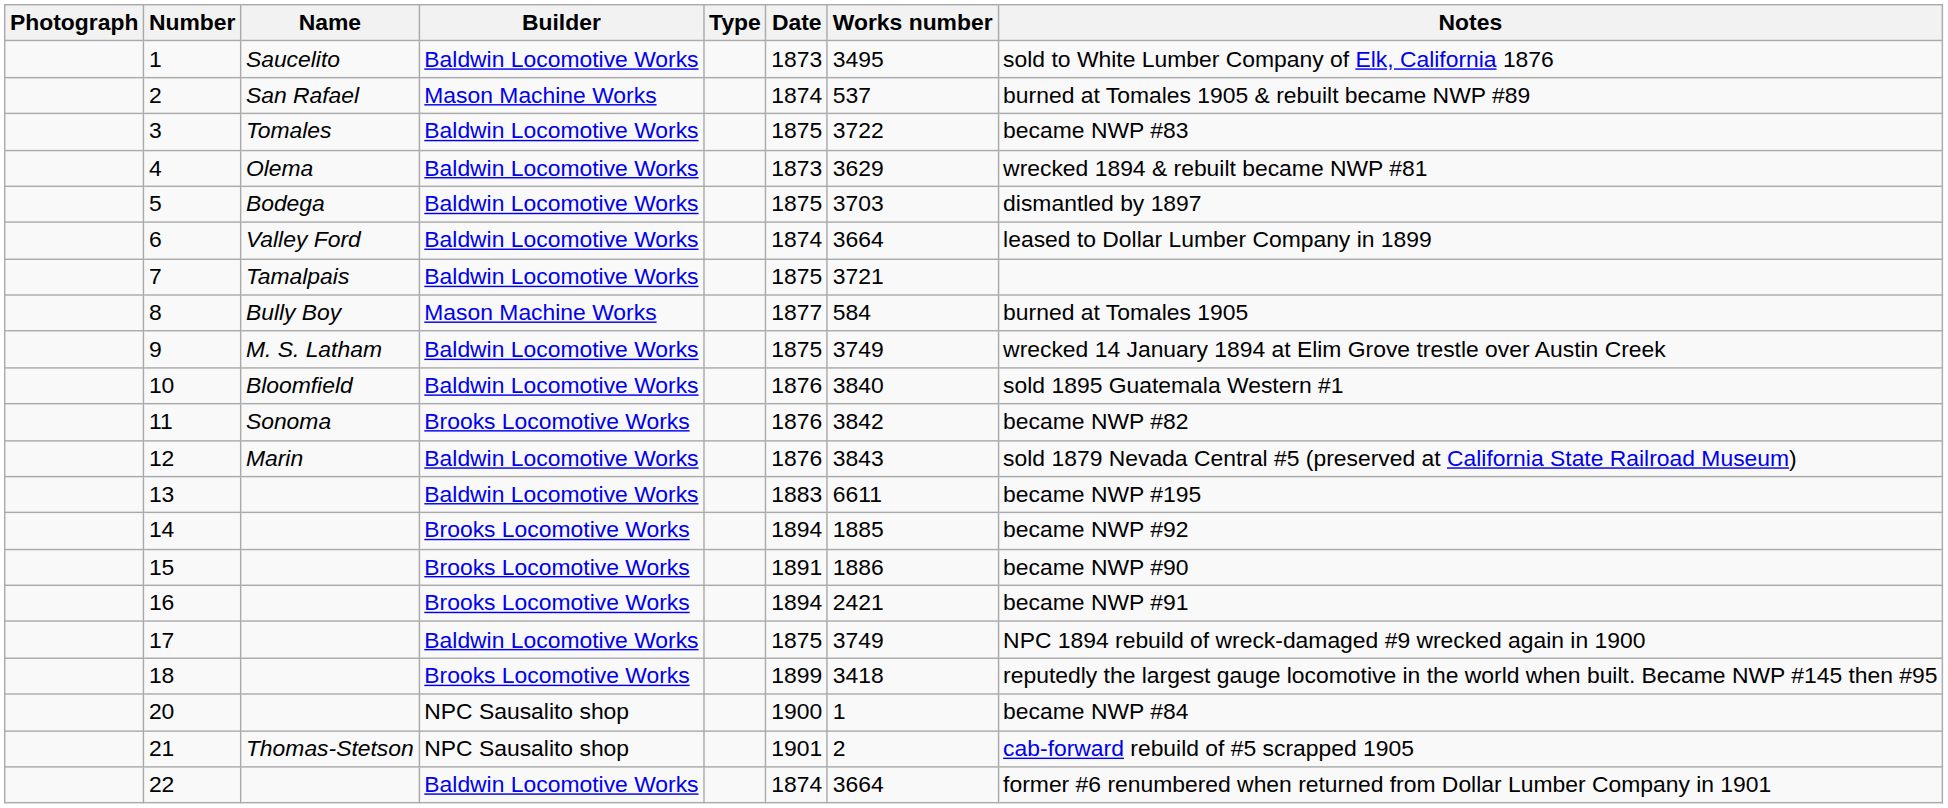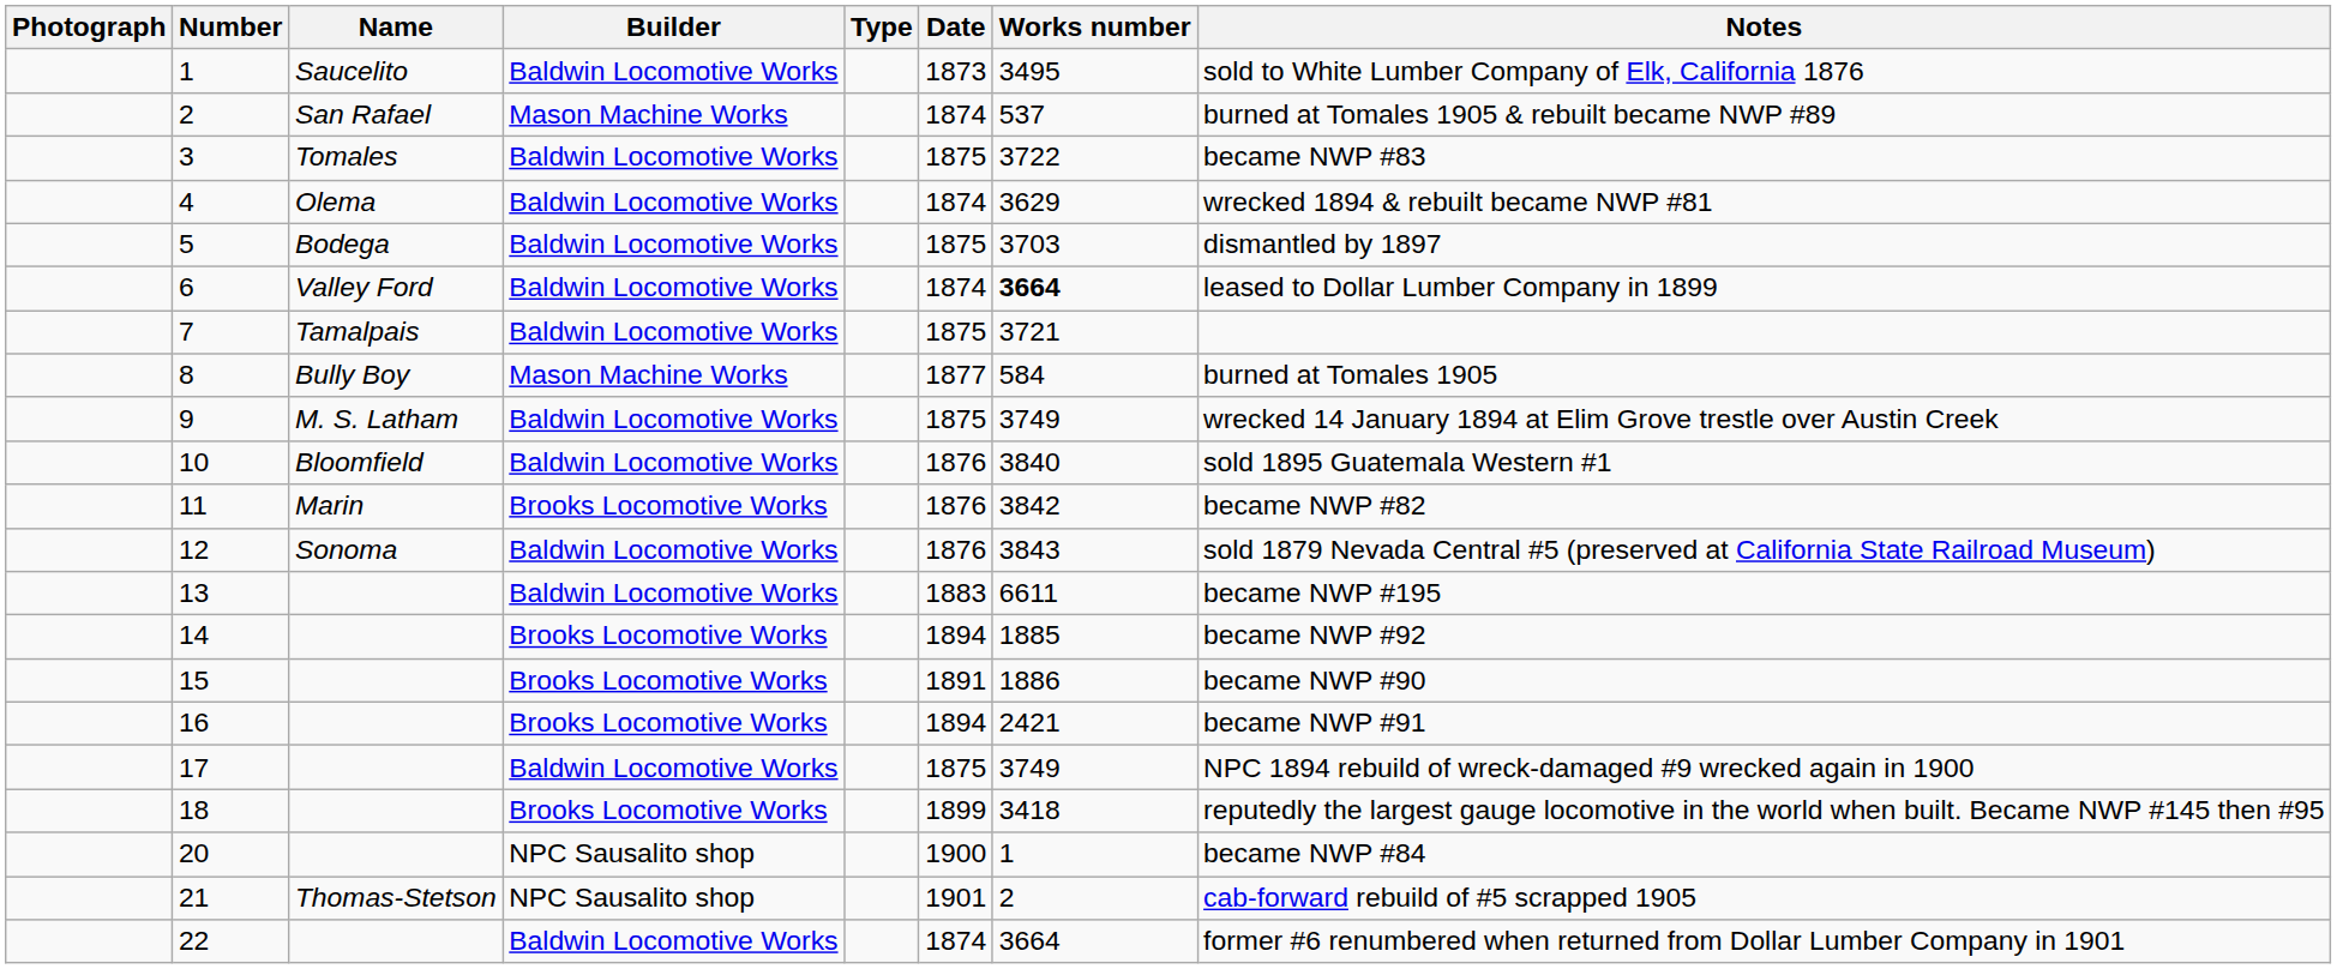4 | Date: 1873 -> 1874
6 | Works number: normal -> bold
11 | Name: Sonoma -> Marin
12 | Name: Marin -> Sonoma
